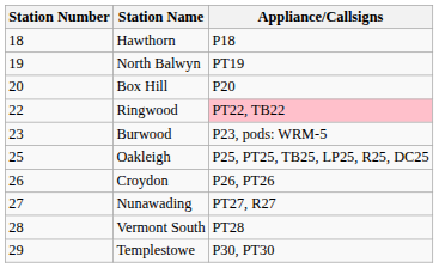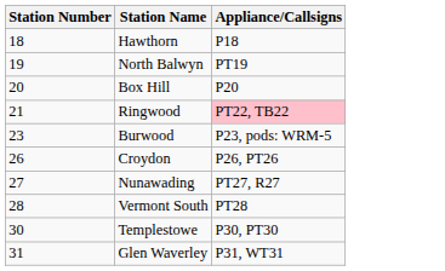Ringwood | Station Number: 22 -> 21
- row: 25 | Oakleigh | P25, PT25, TB25, LP25, R25, DC25
Templestowe | Station Number: 29 -> 30
+ row: 31 | Glen Waverley | P31, WT31
